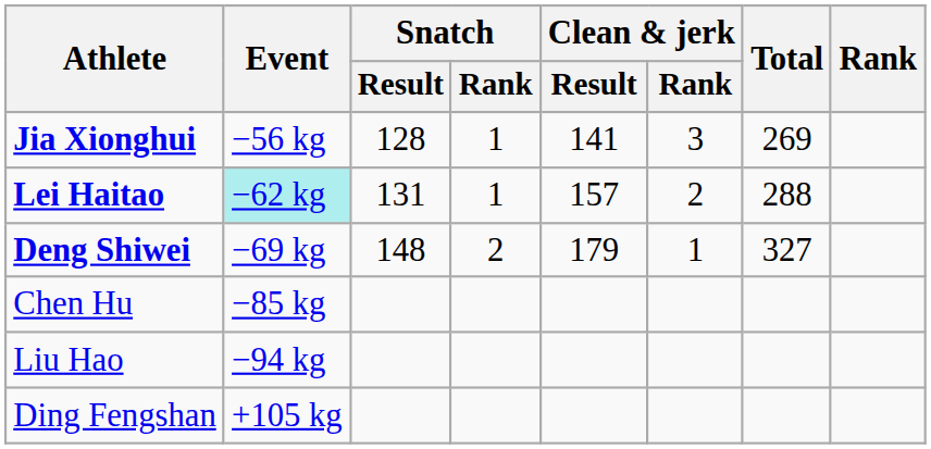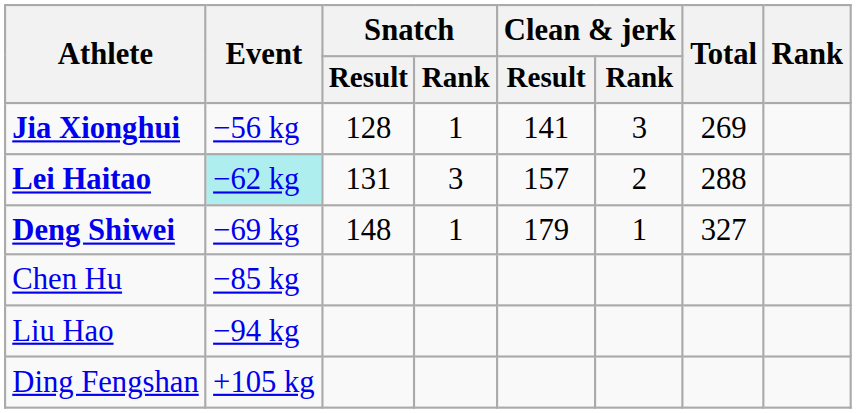Lei Haitao | Snatch / Rank: 1 -> 3
Deng Shiwei | Snatch / Rank: 2 -> 1
